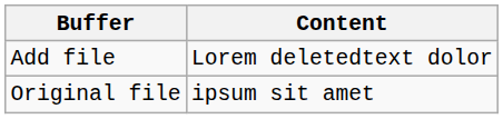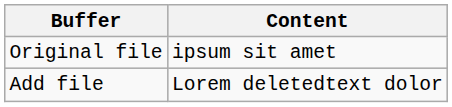rows swapped: Original file <-> Add file
